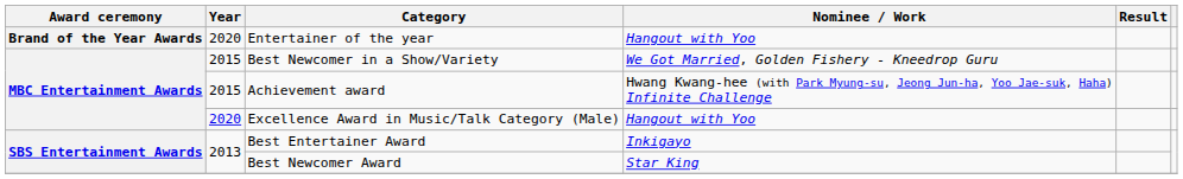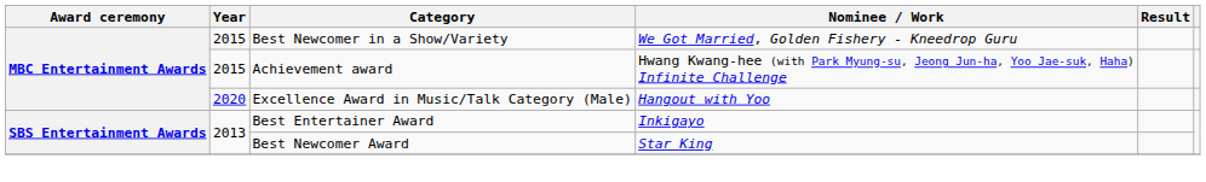- row: Brand of the Year Awards | 2020 | Entertainer of the year | Hangout with Yoo
